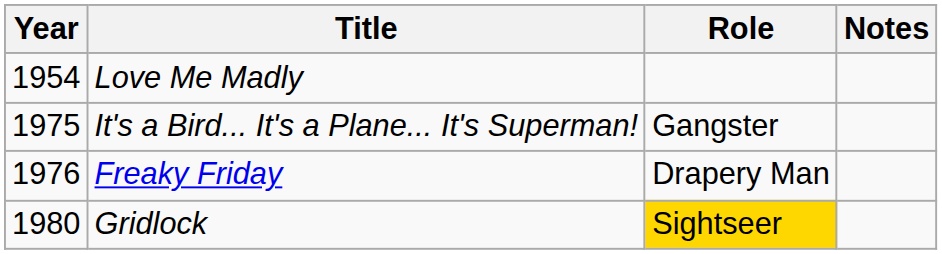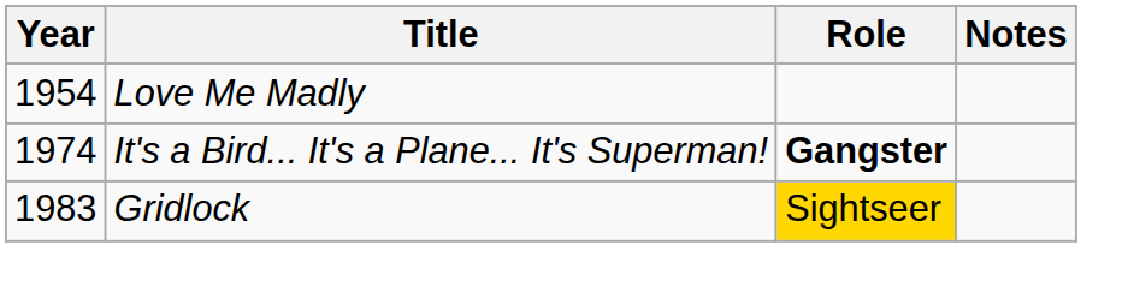It's a Bird... It's a Plane... It's Superman! | Year: 1975 -> 1974
It's a Bird... It's a Plane... It's Superman! | Role: normal -> bold
- row: 1976 | Freaky Friday | Drapery Man
Gridlock | Year: 1980 -> 1983
